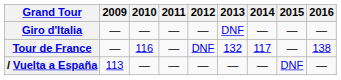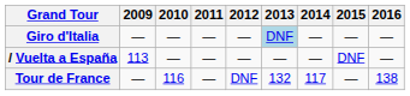Giro d'Italia | 2013: no background -> lightblue background
rows swapped: Tour de France <-> / Vuelta a España
